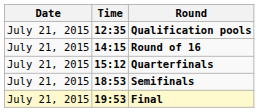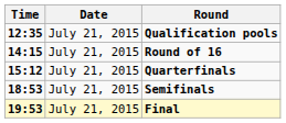columns swapped: Date <-> Time
